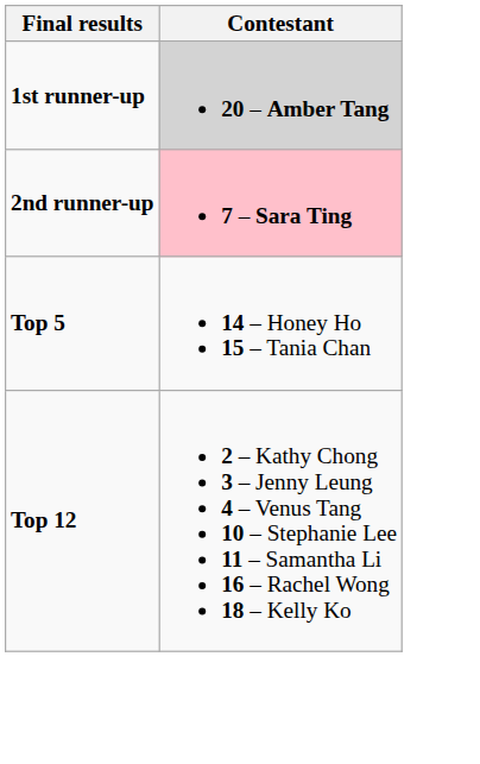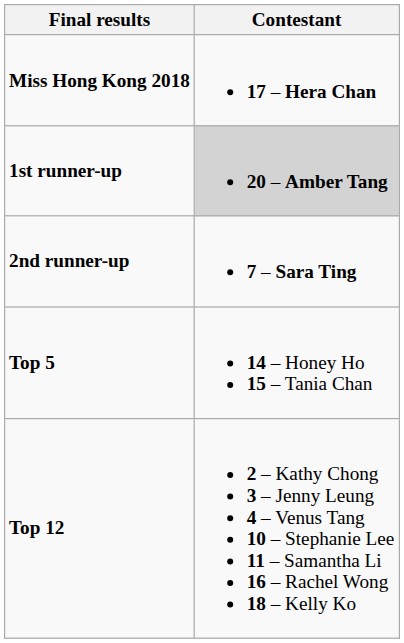+ row: Miss Hong Kong 2018 | 17 – Hera Chan
2nd runner-up | Contestant: pink background -> no background
